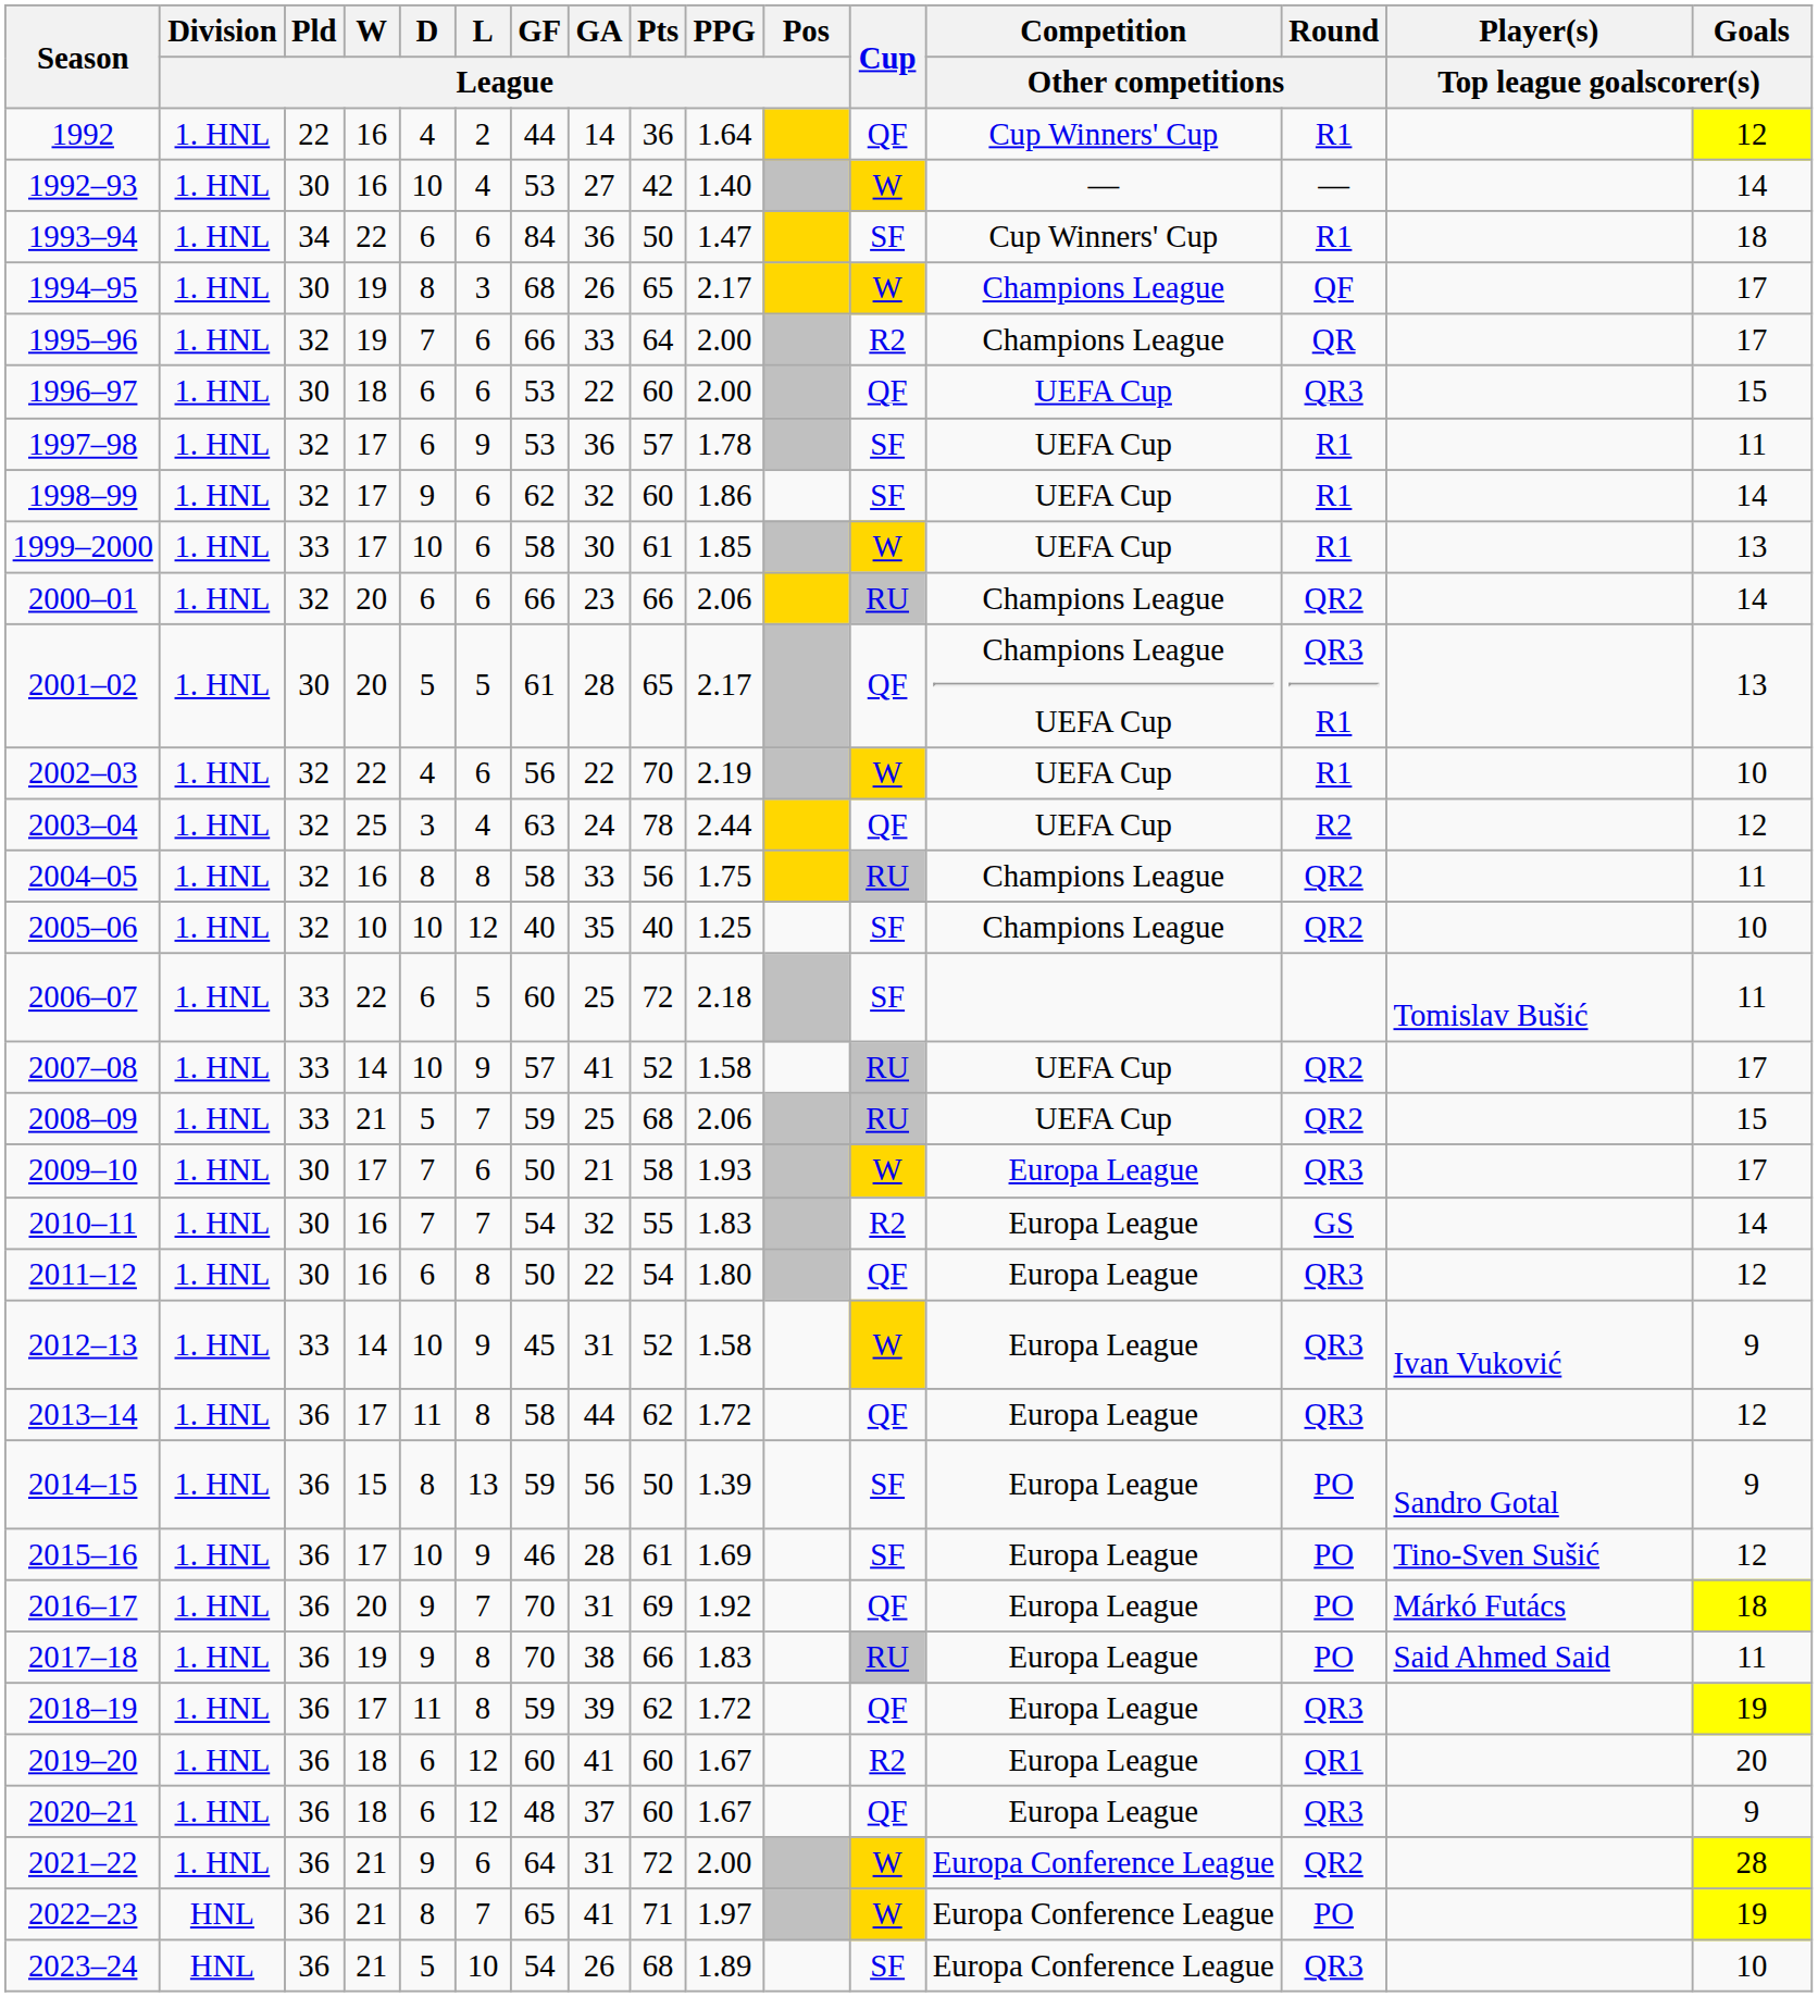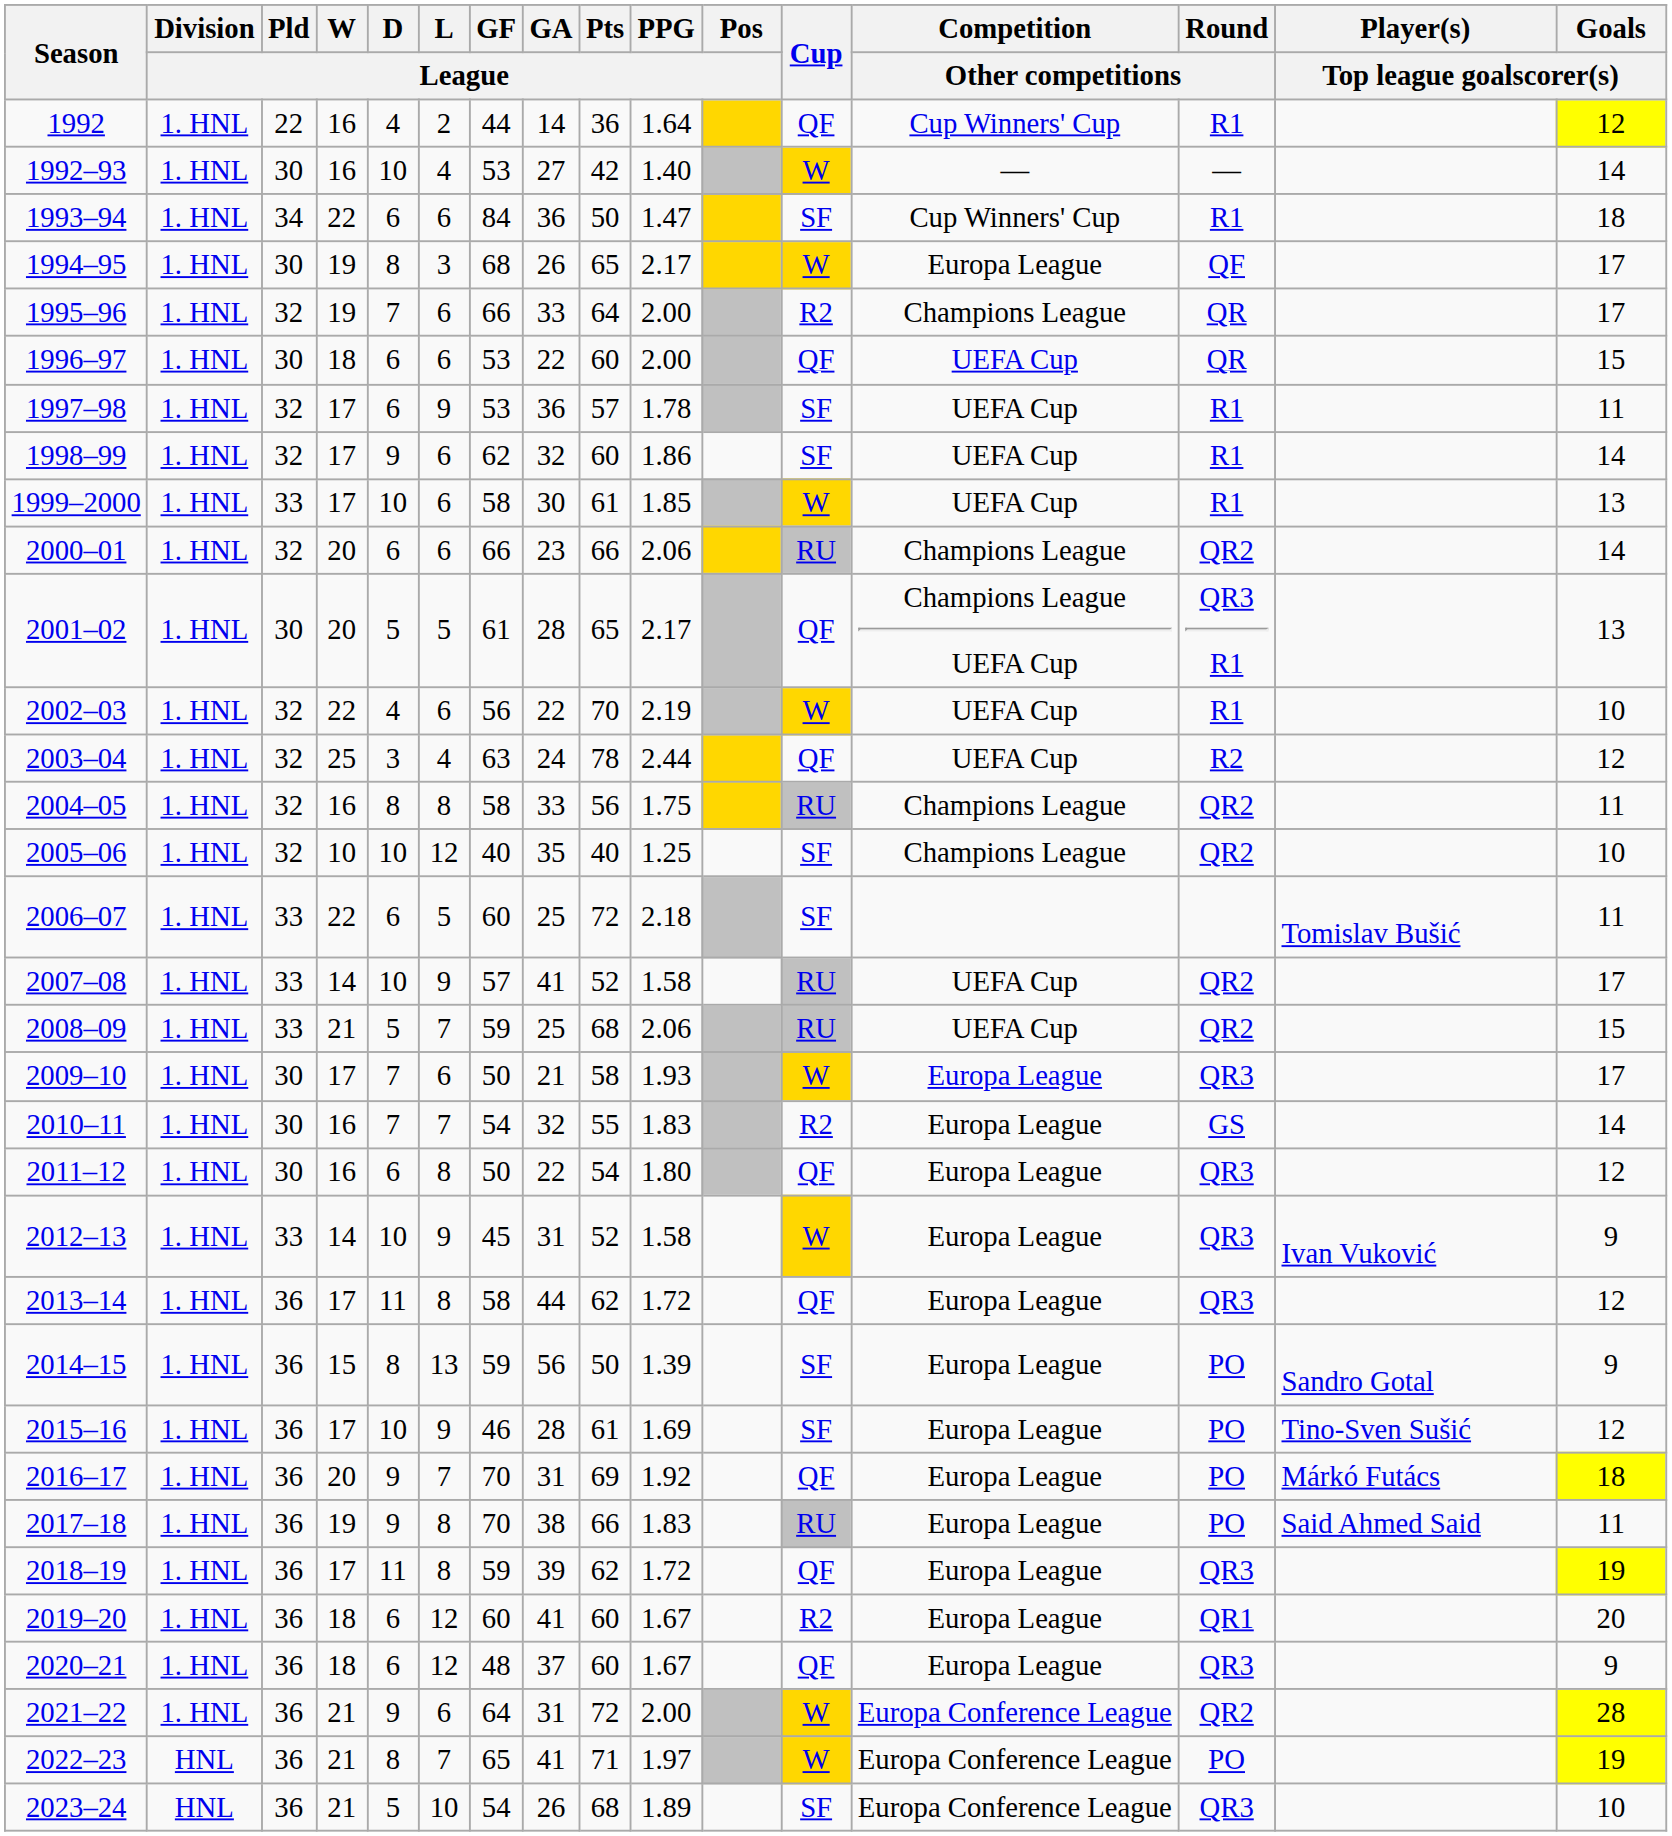1994–95 | Competition / Other competitions: Champions League -> Europa League
1996–97 | Round / Other competitions: QR3 -> QR
